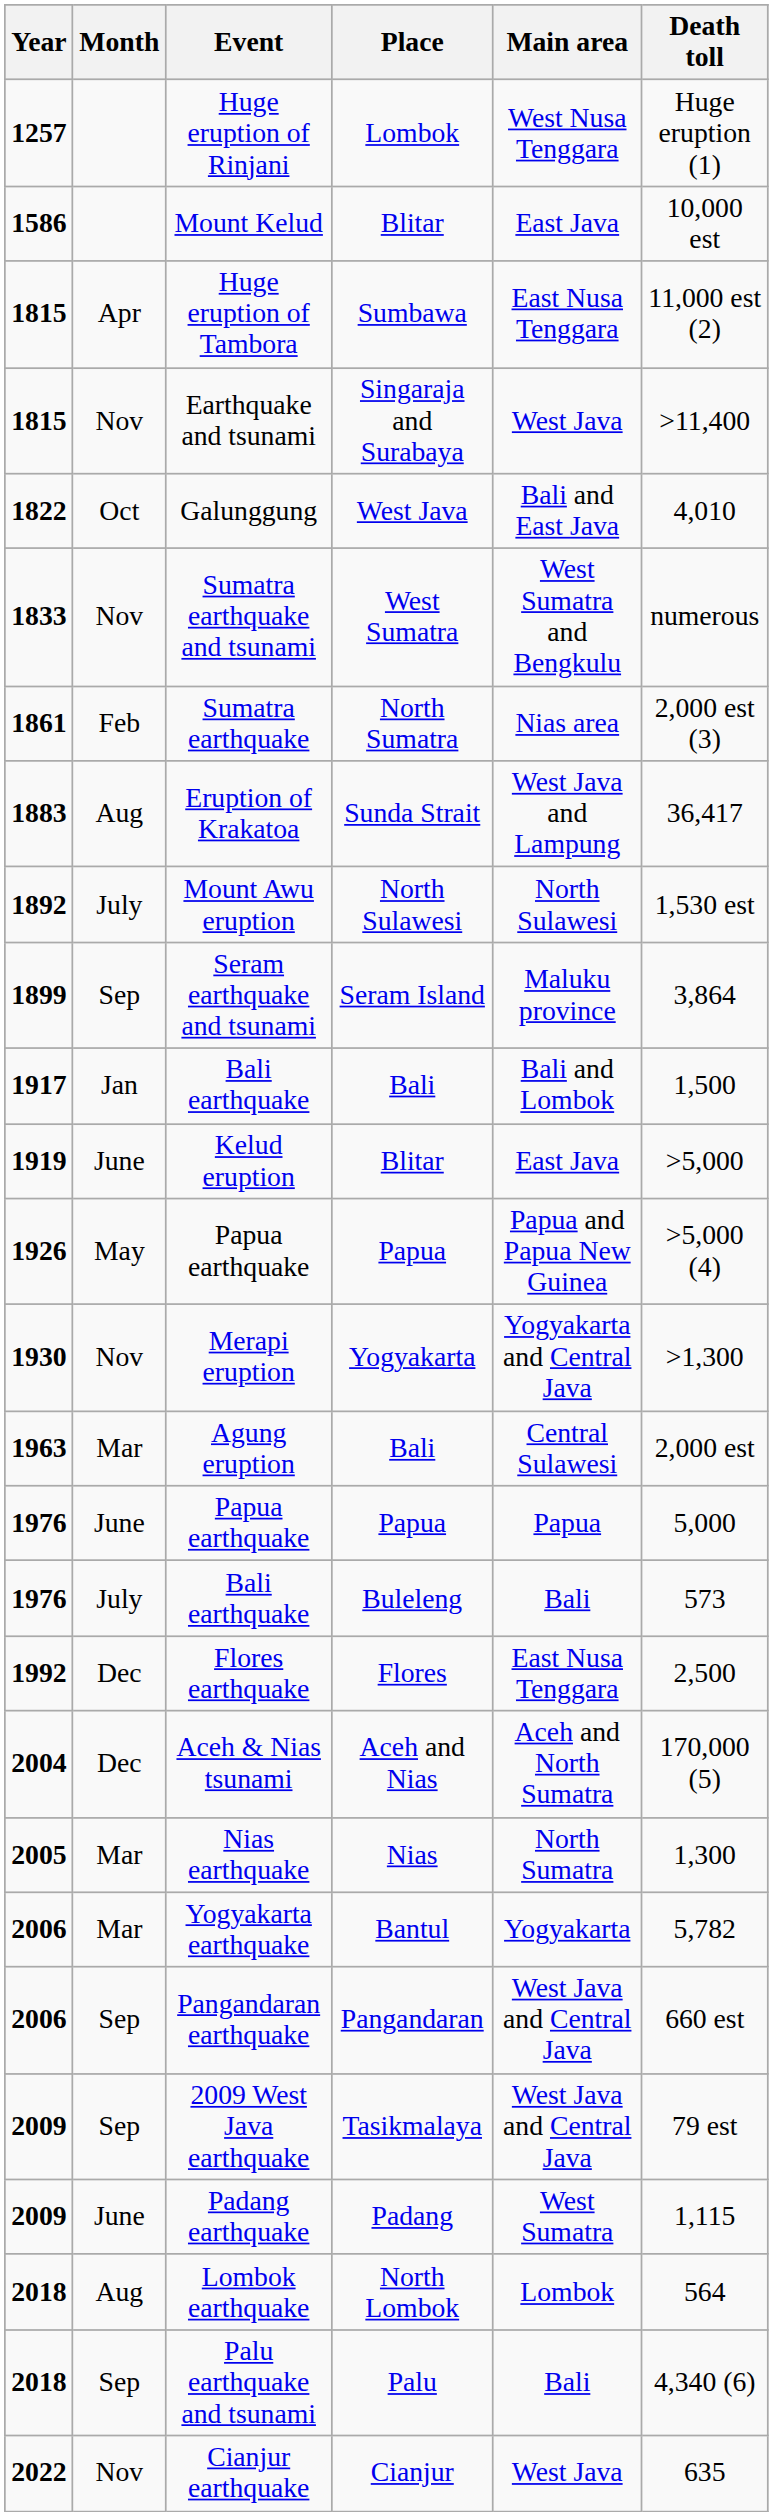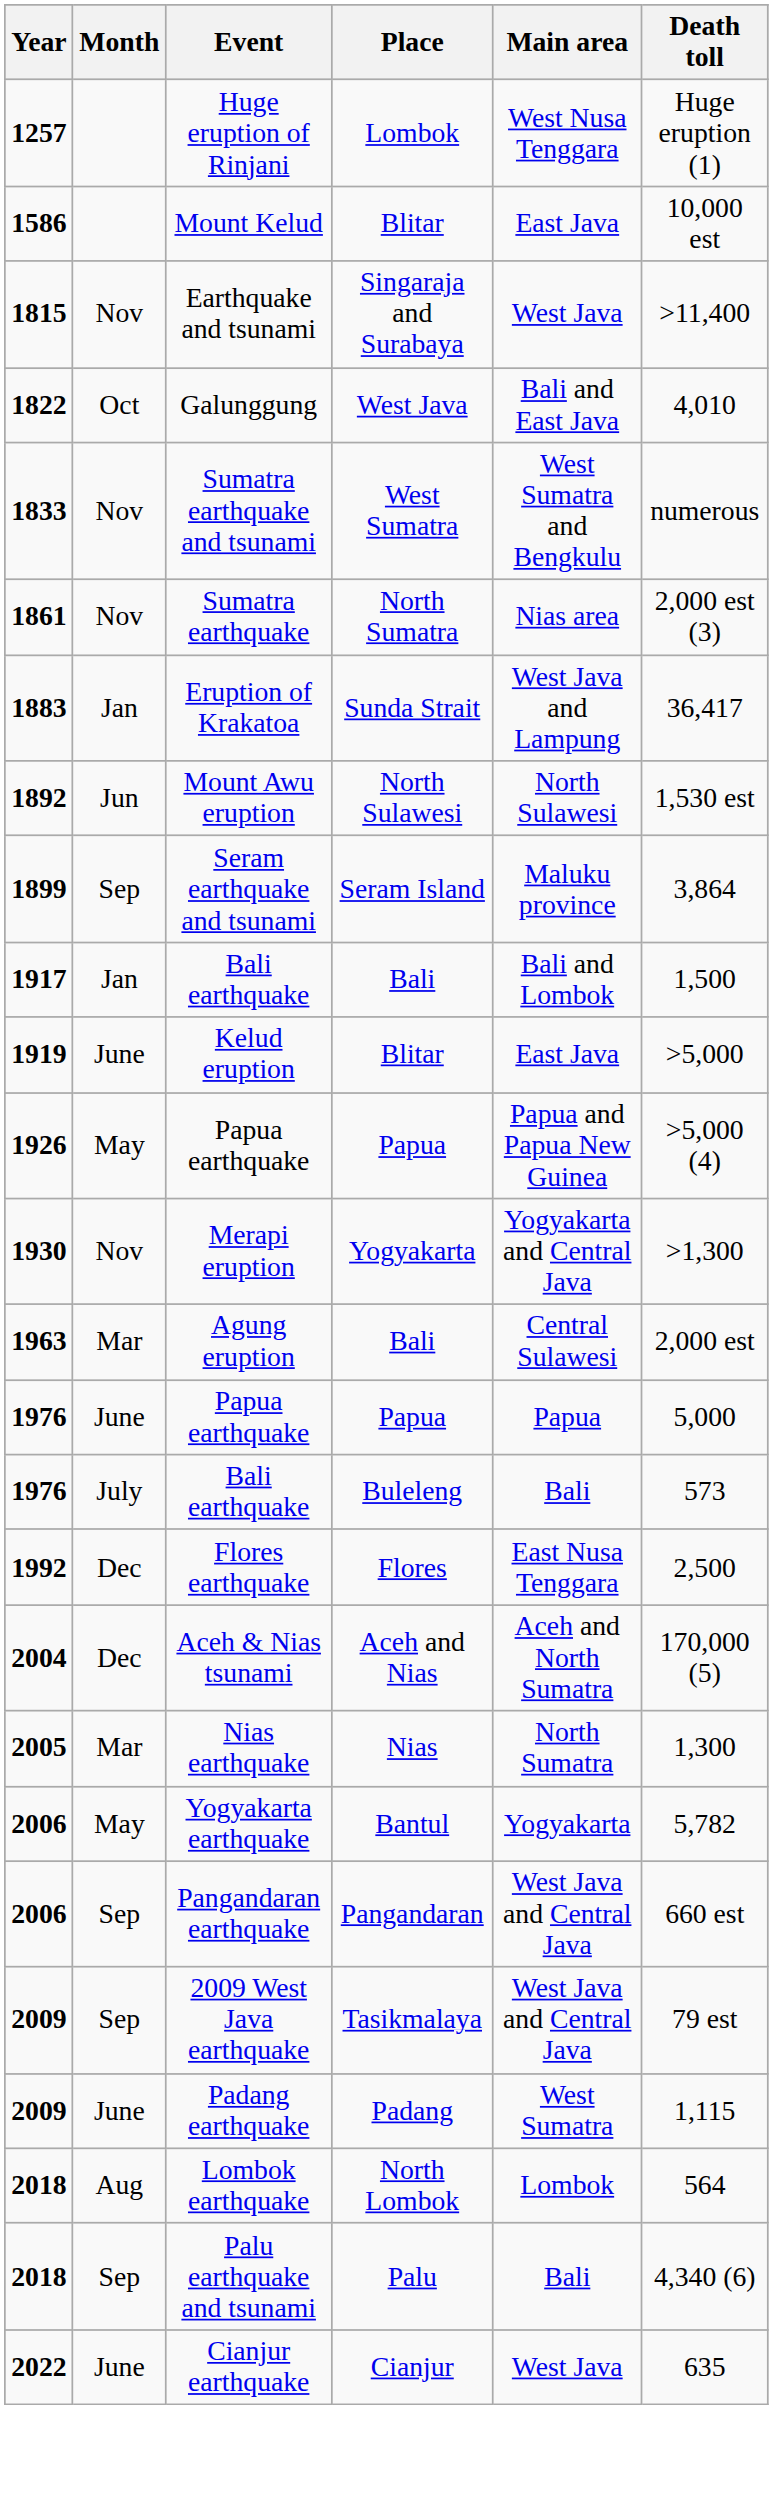- row: 1815 | Apr | Huge eruption of Tambora | Sumbawa | East Nusa Tenggara | 11,000 est (2)
Sumatra earthquake | Month: Feb -> Nov
Eruption of Krakatoa | Month: Aug -> Jan
Mount Awu eruption | Month: July -> Jun
Yogyakarta earthquake | Month: Mar -> May
Cianjur earthquake | Month: Nov -> June
